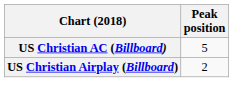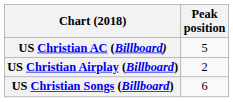+ row: US Christian Songs (Billboard) | 6
